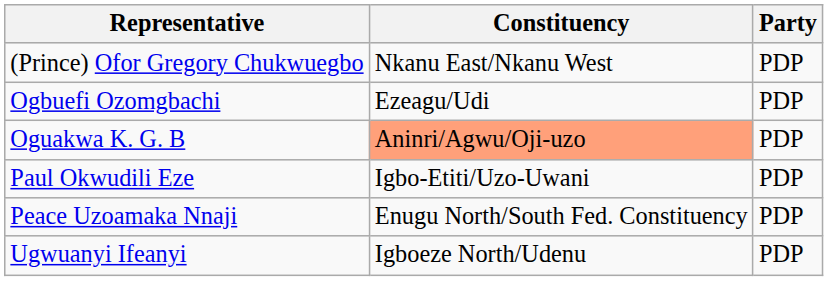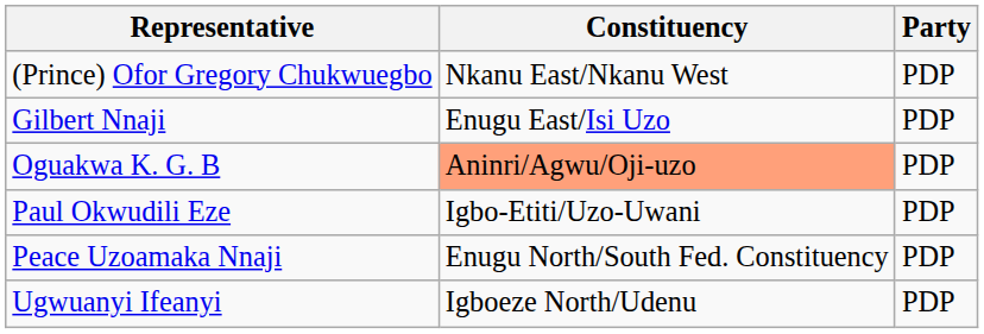+ row: Gilbert Nnaji | Enugu East/Isi Uzo | PDP
- row: Ogbuefi Ozomgbachi | Ezeagu/Udi | PDP
